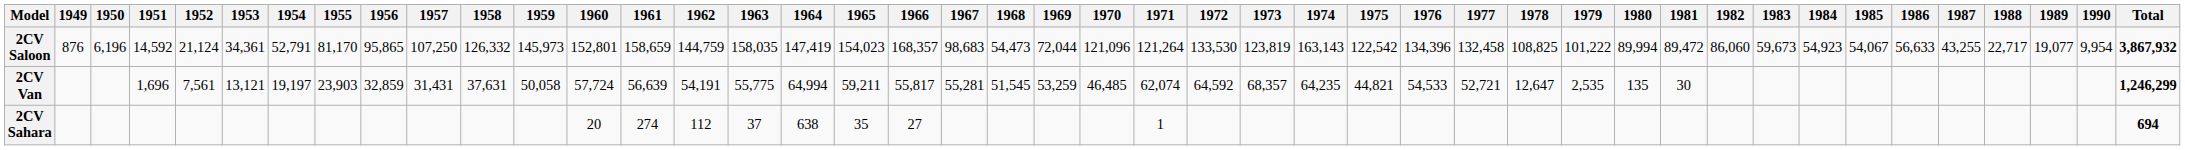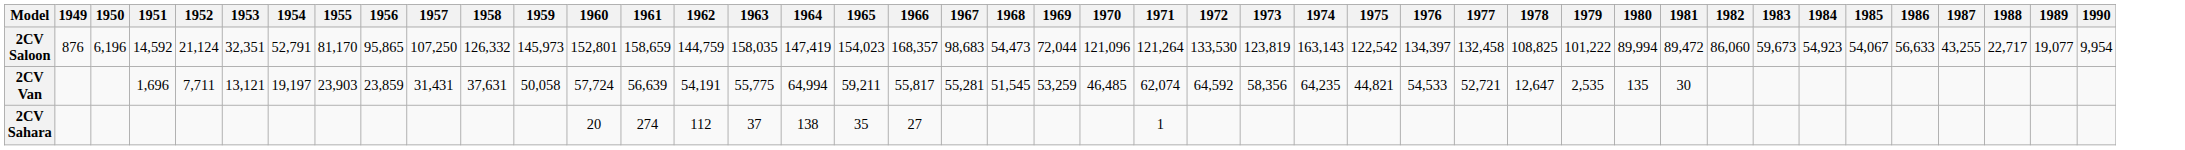- column: Total | 3,867,932 | 1,246,299 | 694
2CV Saloon | 1953: 34,361 -> 32,351
2CV Saloon | 1976: 134,396 -> 134,397
2CV Van | 1952: 7,561 -> 7,711
2CV Van | 1956: 32,859 -> 23,859
2CV Van | 1973: 68,357 -> 58,356
2CV Sahara | 1964: 638 -> 138
